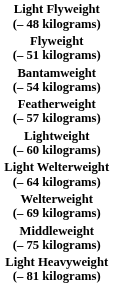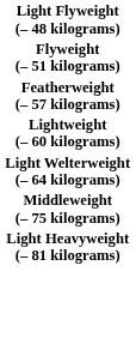- row: Bantamweight (– 54 kilograms)
- row: Welterweight (– 69 kilograms)
